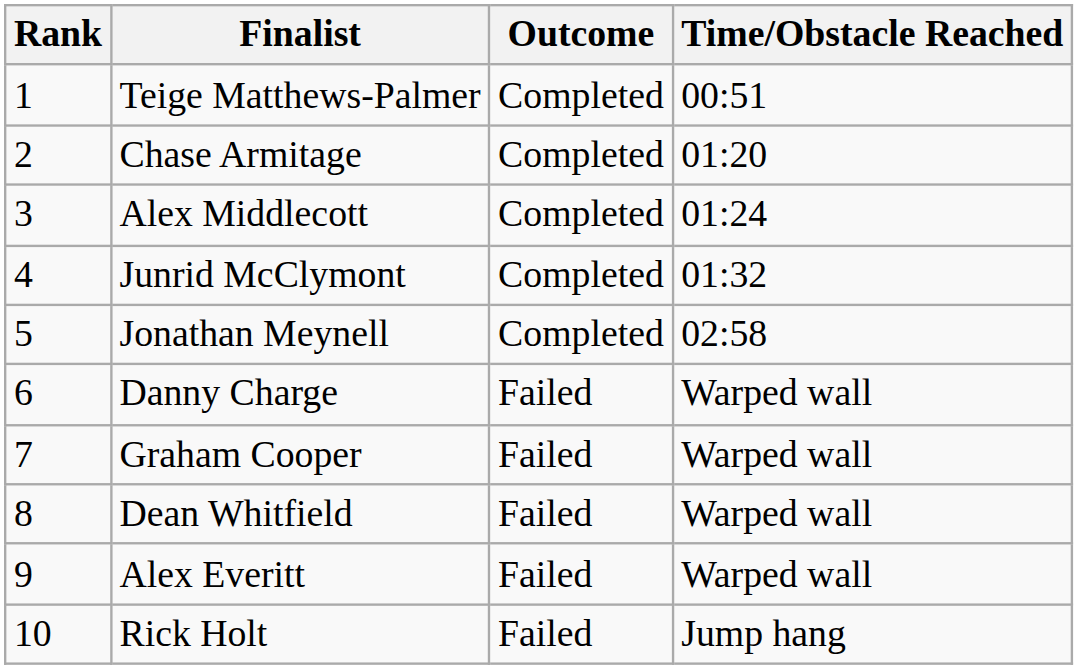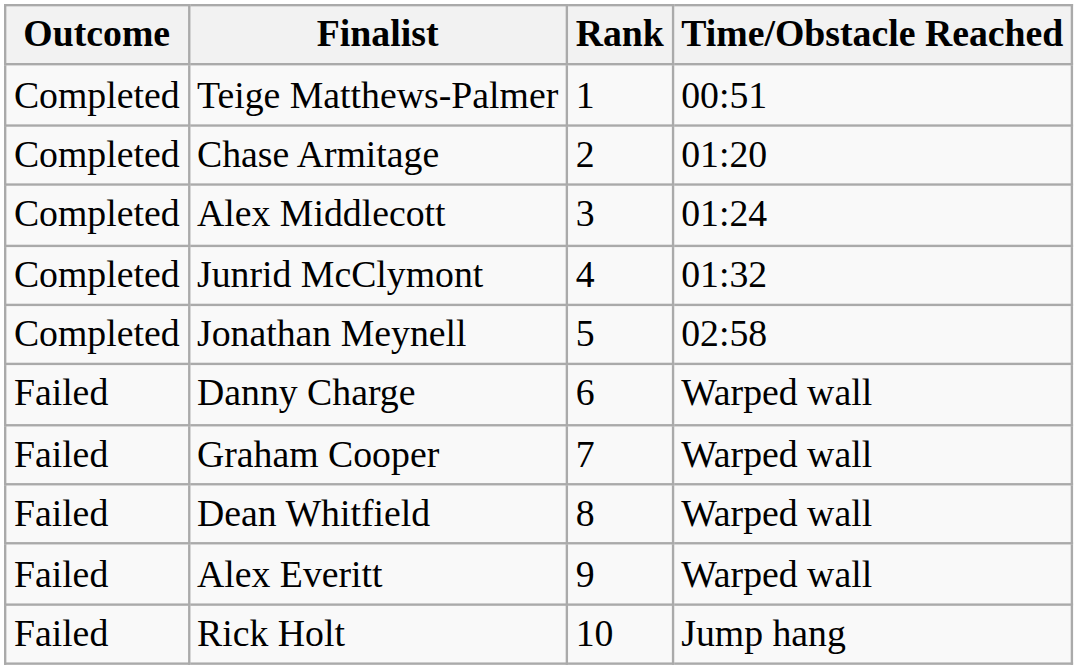columns swapped: Rank <-> Outcome
